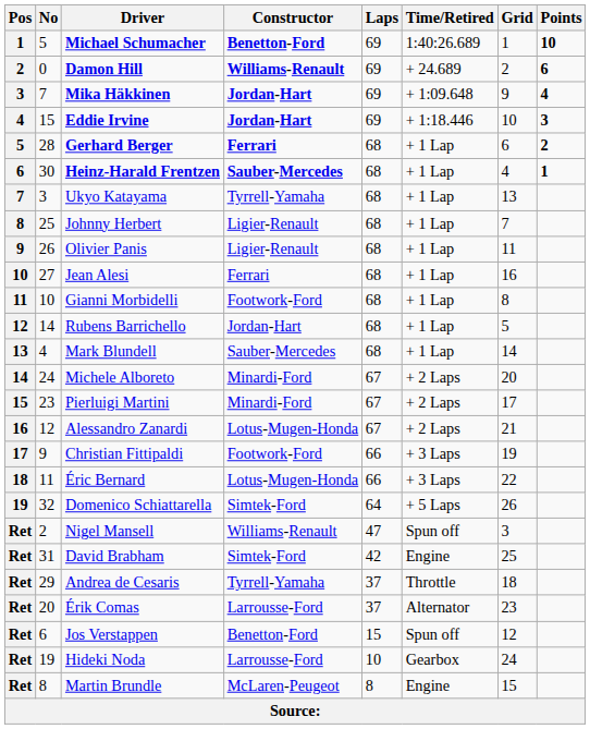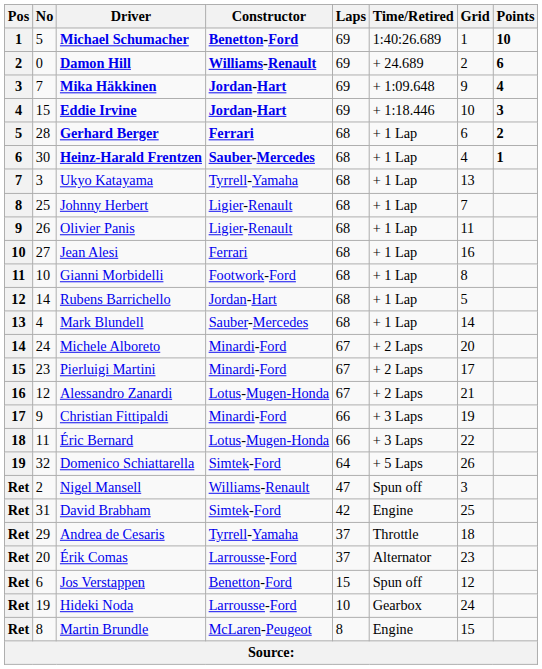Christian Fittipaldi | Constructor: Footwork-Ford -> Minardi-Ford
